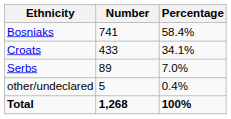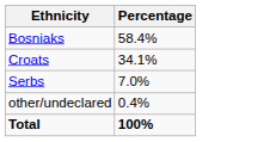- column: Number | 741 | 433 | 89 | 5 | 1,268
